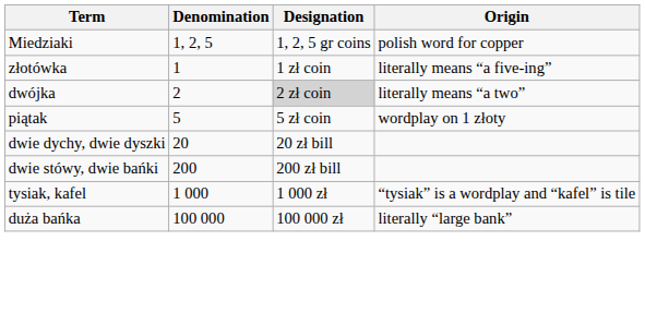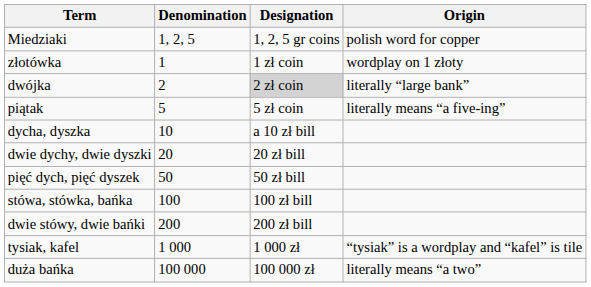złotówka | Origin: literally means “a five-ing” -> wordplay on 1 złoty
dwójka | Origin: literally means “a two” -> literally “large bank”
piątak | Origin: wordplay on 1 złoty -> literally means “a five-ing”
+ row: dycha, dyszka | 10 | a 10 zł bill
+ row: pięć dych, pięć dyszek | 50 | 50 zł bill
+ row: stówa, stówka, bańka | 100 | 100 zł bill
duża bańka | Origin: literally “large bank” -> literally means “a two”
